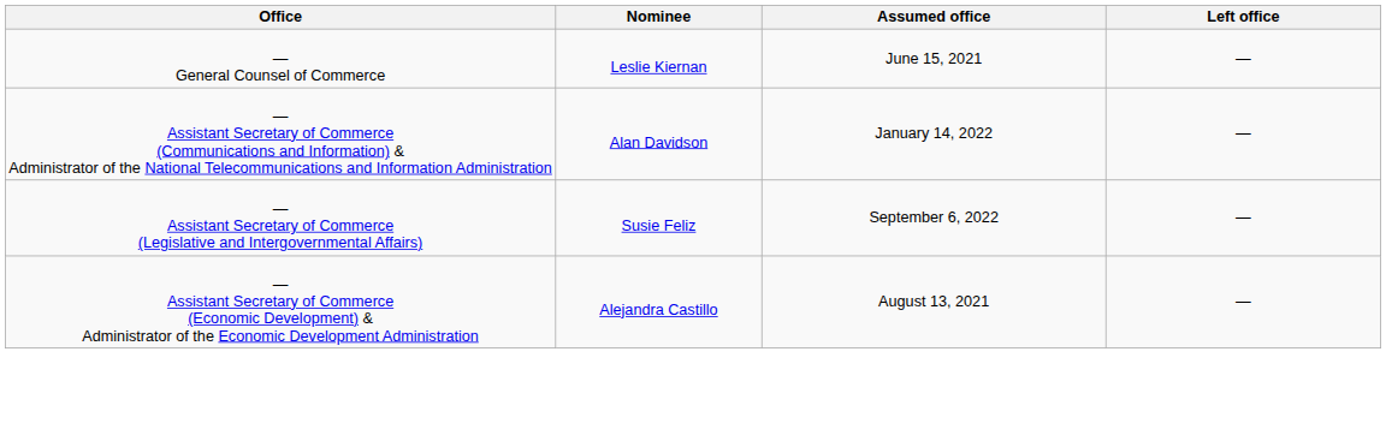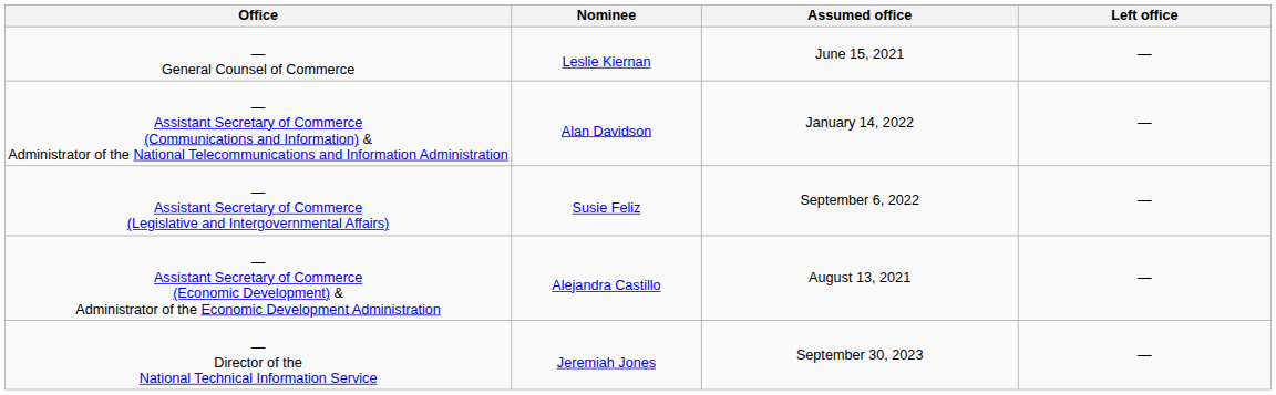+ row: — Director of the National Technical Information Service | Jeremiah Jones | September 30, 2023 | —
